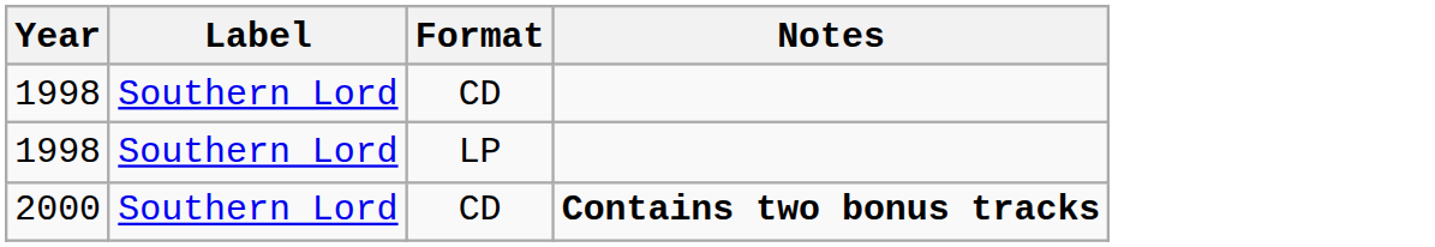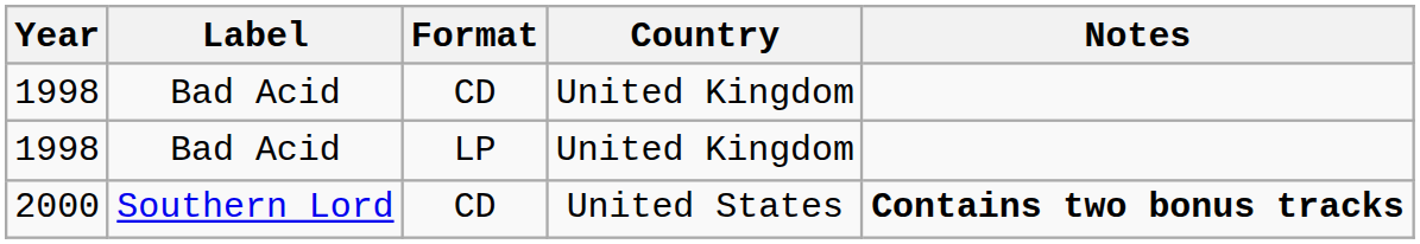+ column: Country | United Kingdom | United Kingdom | United States
1998 / CD | Label: Southern Lord -> Bad Acid
1998 / LP | Label: Southern Lord -> Bad Acid
